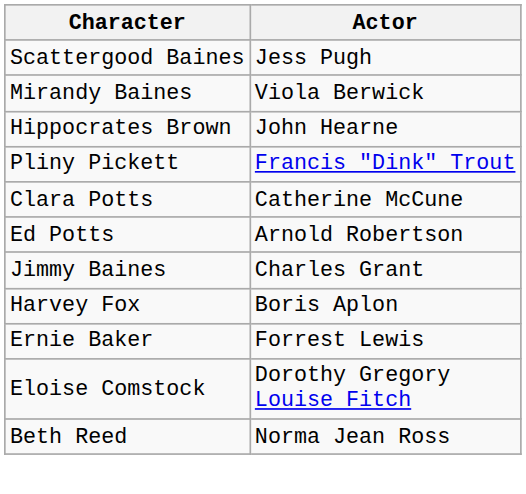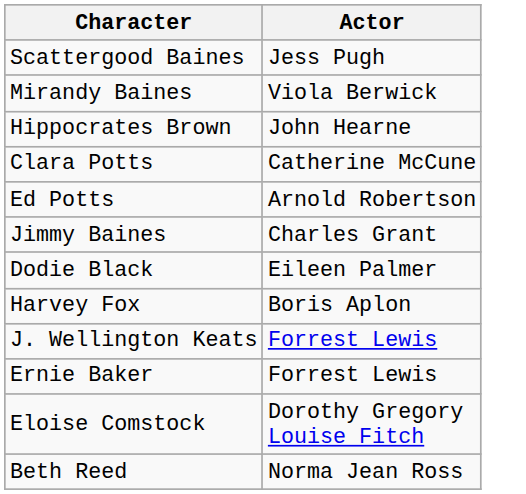- row: Pliny Pickett | Francis "Dink" Trout
+ row: Dodie Black | Eileen Palmer
+ row: J. Wellington Keats | Forrest Lewis
